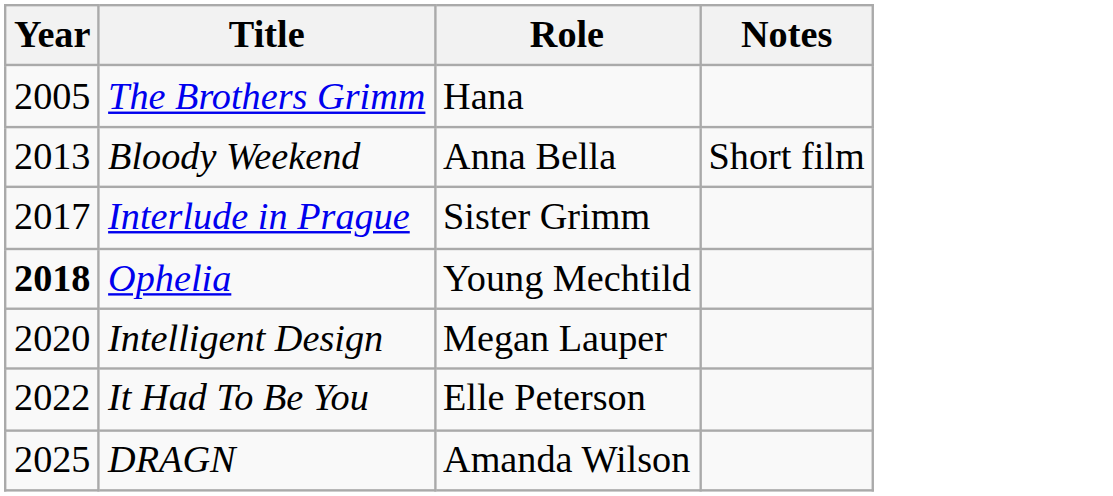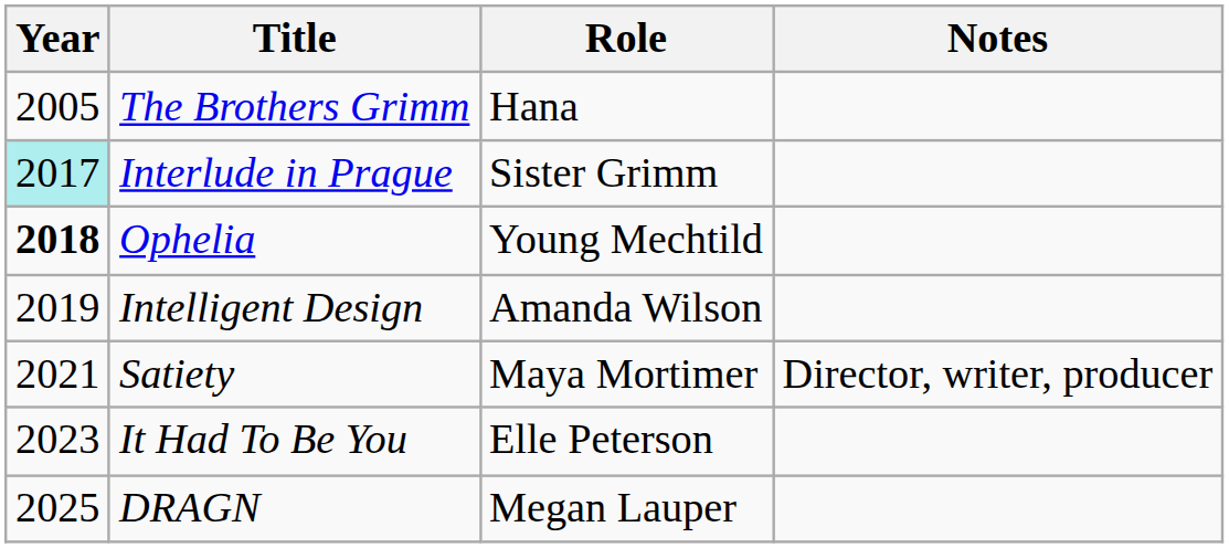- row: 2013 | Bloody Weekend | Anna Bella | Short film
Interlude in Prague | Year: no background -> paleturquoise background
Intelligent Design | Year: 2020 -> 2019
Intelligent Design | Role: Megan Lauper -> Amanda Wilson
+ row: 2021 | Satiety | Maya Mortimer | Director, writer, producer
It Had To Be You | Year: 2022 -> 2023
DRAGN | Role: Amanda Wilson -> Megan Lauper
